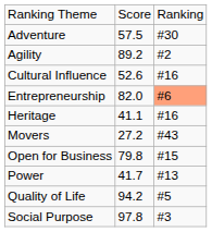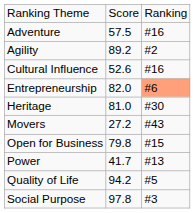Adventure | column 3: #30 -> #16
Heritage | column 2: 41.1 -> 81.0
Heritage | column 3: #16 -> #30
